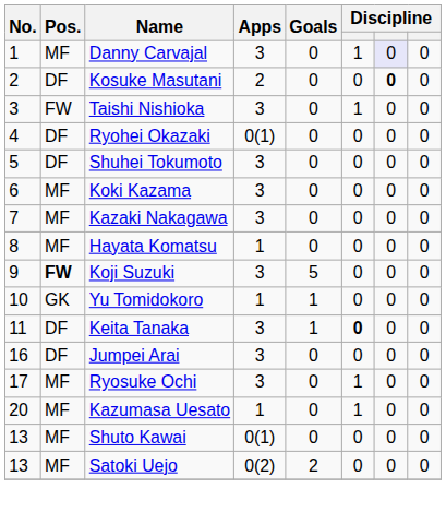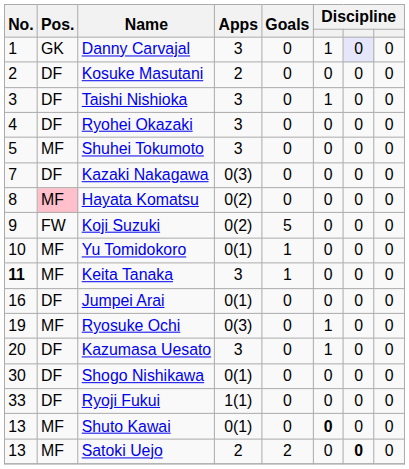Danny Carvajal | Pos.: MF -> GK
Kosuke Masutani | column 7: bold -> normal
Taishi Nishioka | Pos.: FW -> DF
Ryohei Okazaki | Apps: 0(1) -> 3
Shuhei Tokumoto | Pos.: DF -> MF
- row: 6 | MF | Koki Kazama | 3 | 0 | 0 | 0 | 0
Kazaki Nakagawa | Pos.: MF -> DF
Kazaki Nakagawa | Apps: 3 -> 0(3)
Hayata Komatsu | Pos.: no background -> pink background
Hayata Komatsu | Apps: 1 -> 0(2)
Koji Suzuki | Pos.: bold -> normal
Koji Suzuki | Apps: 3 -> 0(2)
Yu Tomidokoro | Pos.: GK -> MF
Yu Tomidokoro | Apps: 1 -> 0(1)
Keita Tanaka | No.: normal -> bold
Keita Tanaka | Pos.: DF -> MF
Keita Tanaka | column 6: bold -> normal
Jumpei Arai | Apps: 3 -> 0(1)
Ryosuke Ochi | No.: 17 -> 19
Ryosuke Ochi | Apps: 3 -> 0(3)
Kazumasa Uesato | Pos.: MF -> DF
Kazumasa Uesato | Apps: 1 -> 3
+ row: 30 | DF | Shogo Nishikawa | 0(1) | 0 | 0 | 0 | 0
+ row: 33 | DF | Ryoji Fukui | 1(1) | 0 | 0 | 0 | 0
Shuto Kawai | column 6: normal -> bold
Satoki Uejo | Apps: 0(2) -> 2
Satoki Uejo | column 7: normal -> bold
